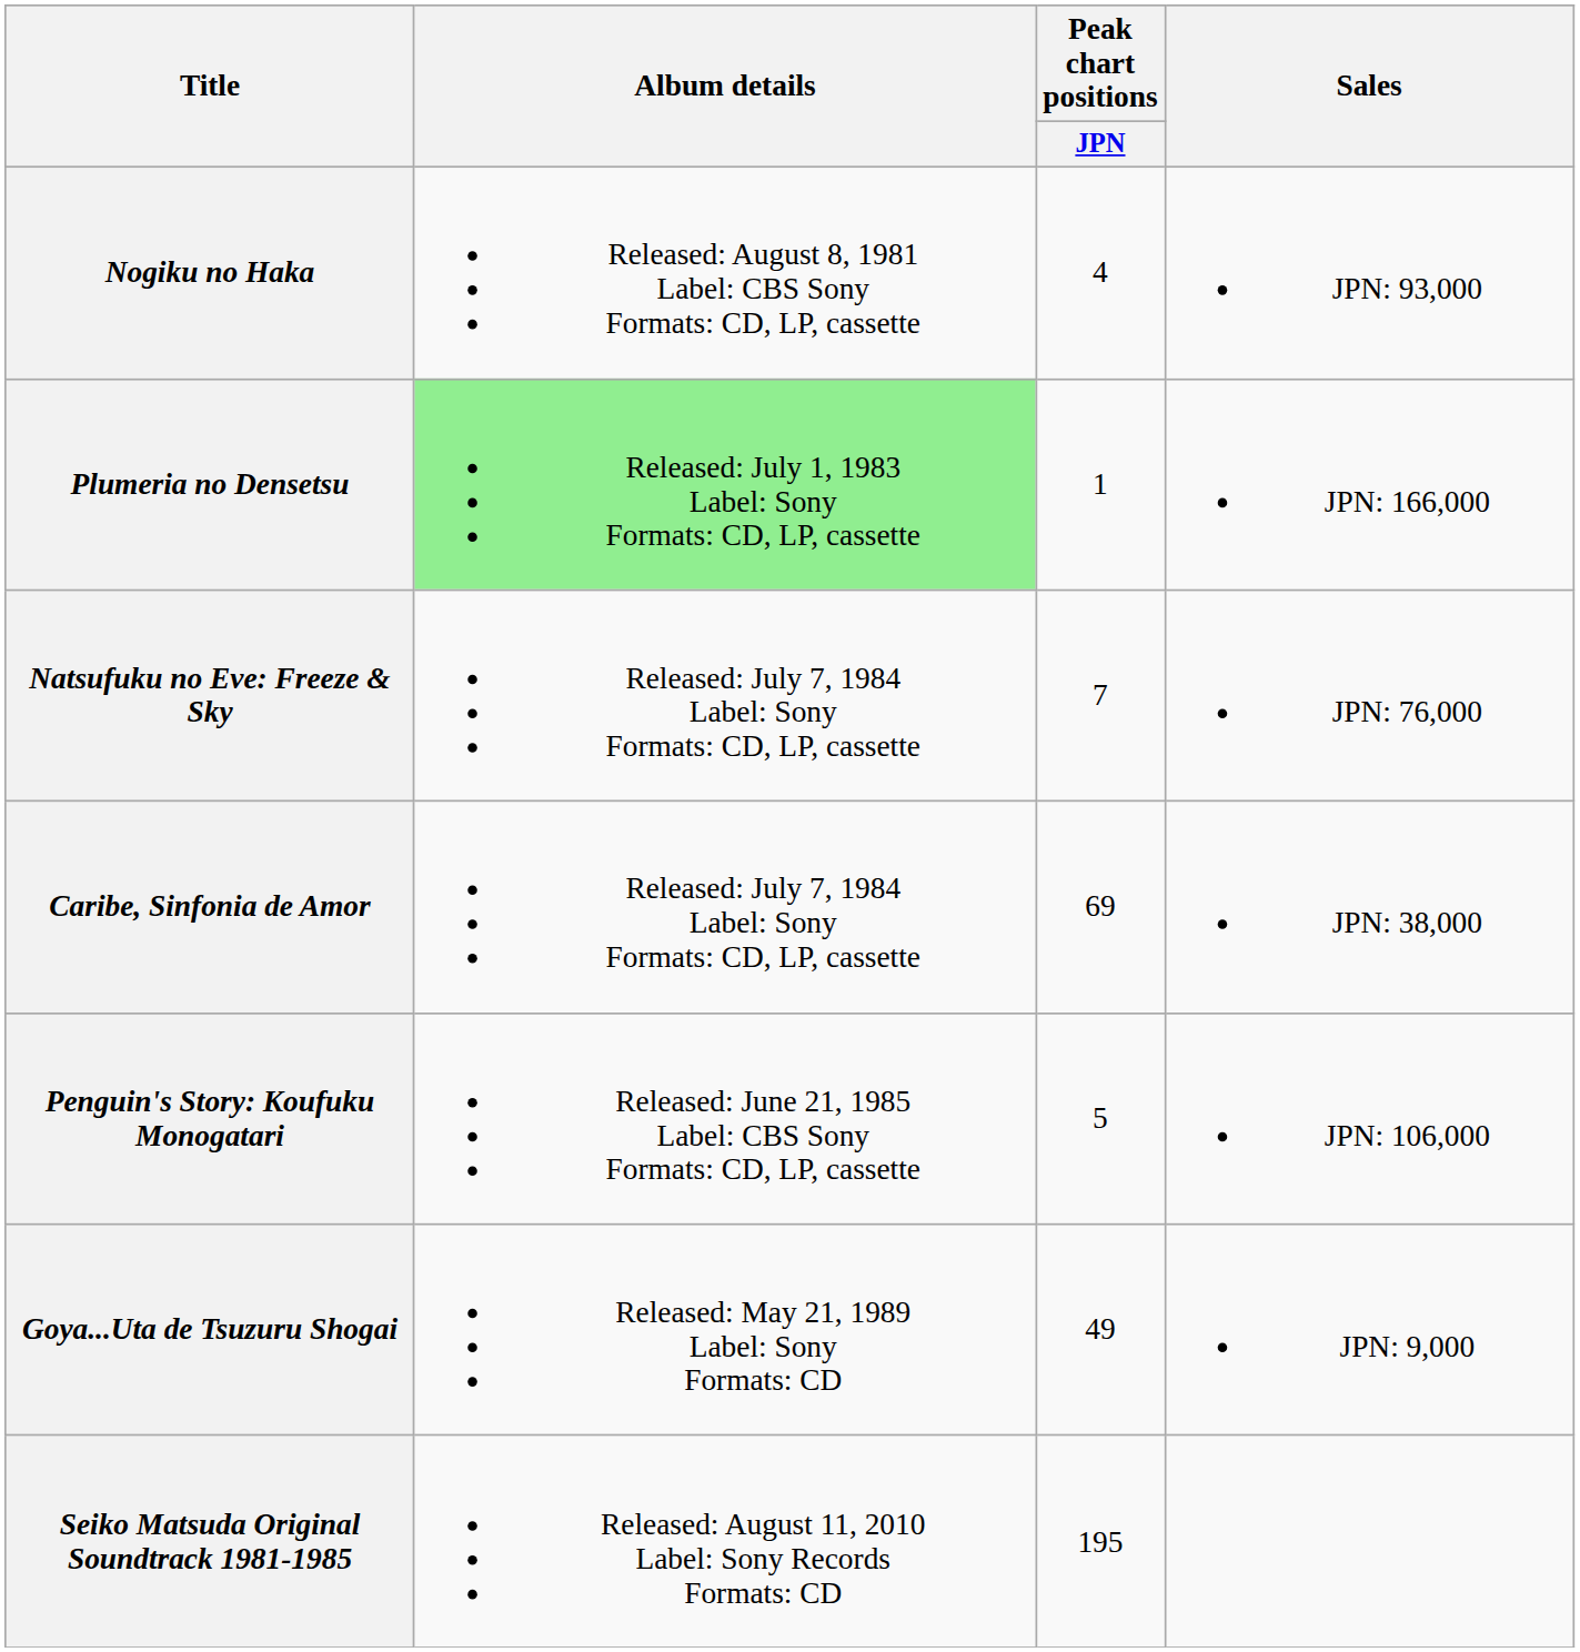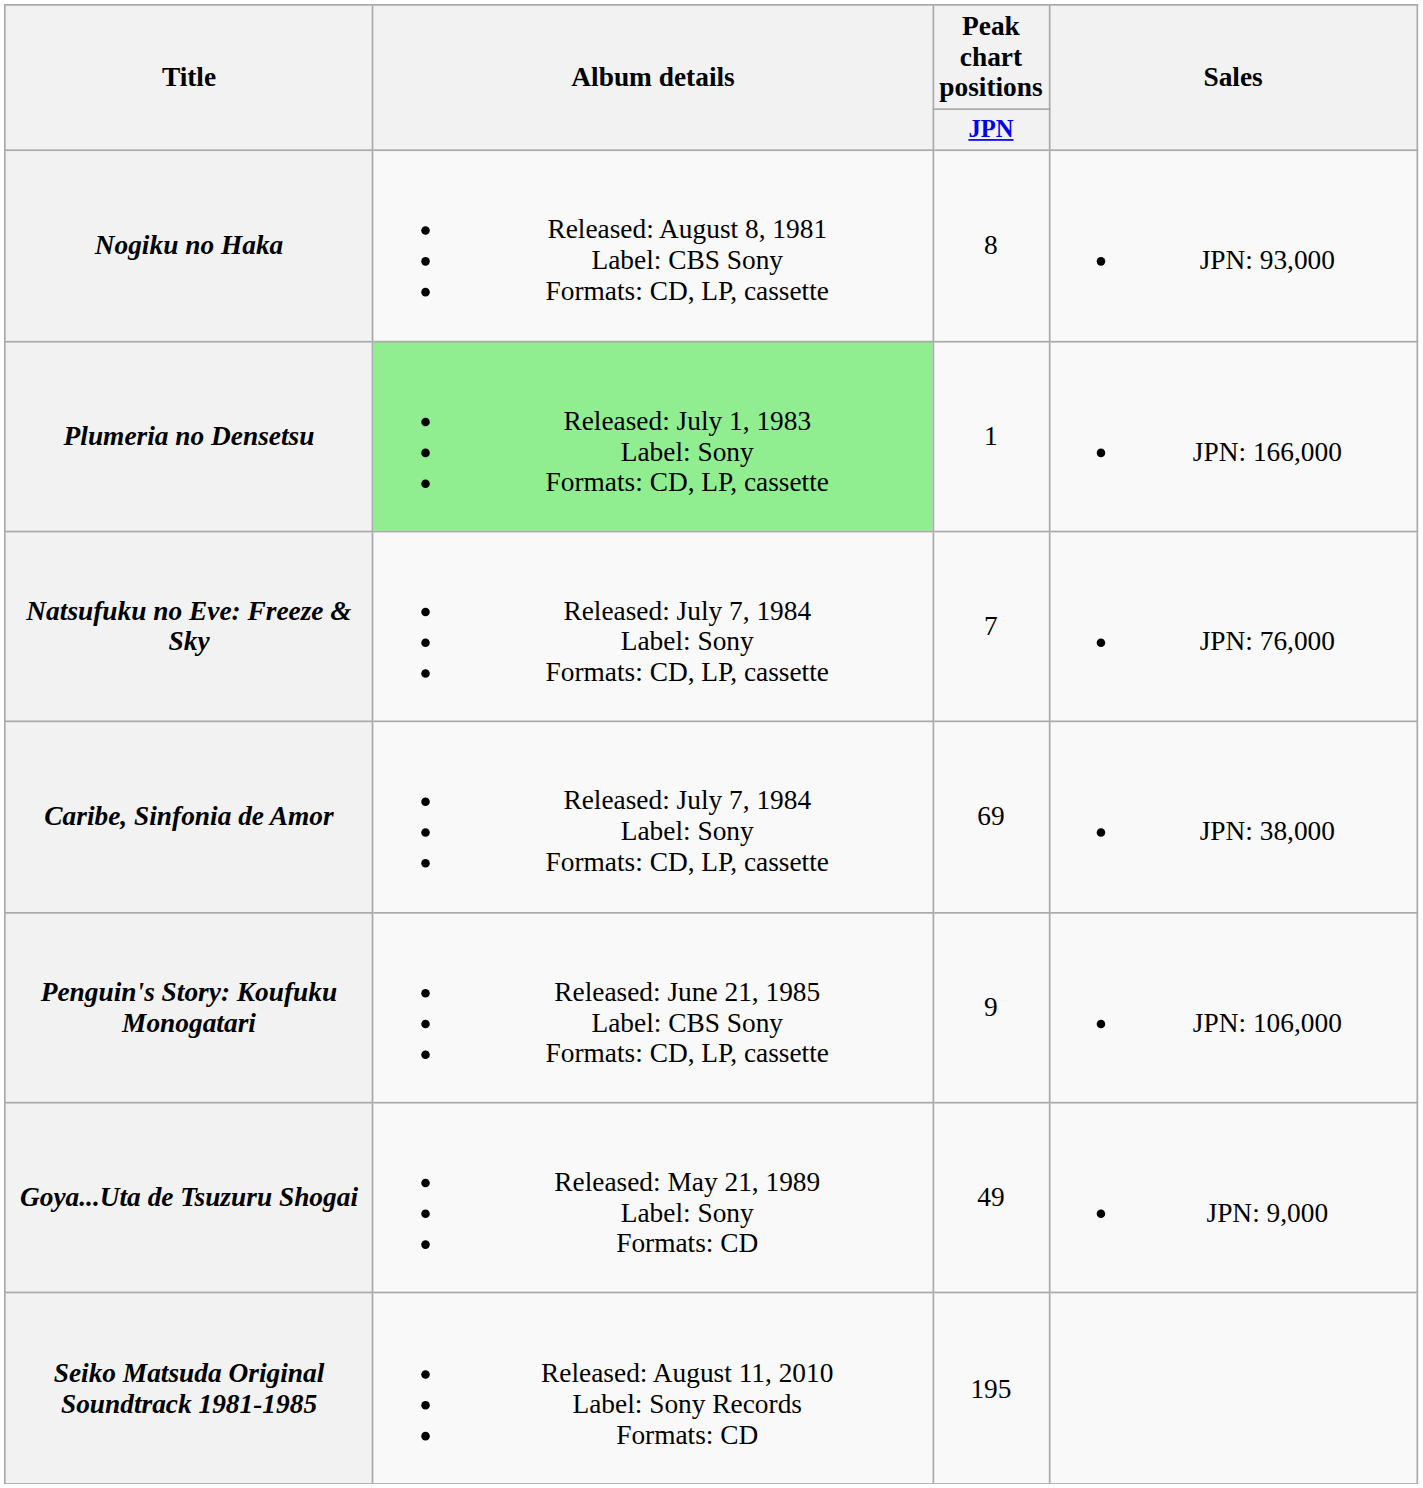Nogiku no Haka | Peak chart positions / JPN: 4 -> 8
Penguin's Story: Koufuku Monogatari | Peak chart positions / JPN: 5 -> 9
